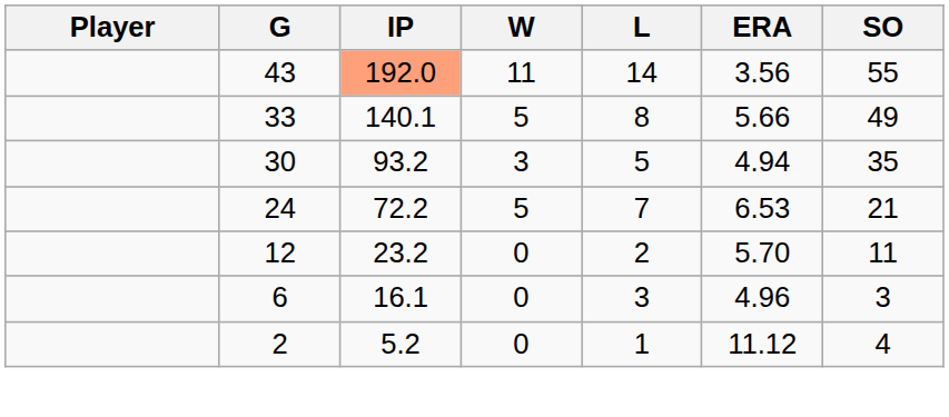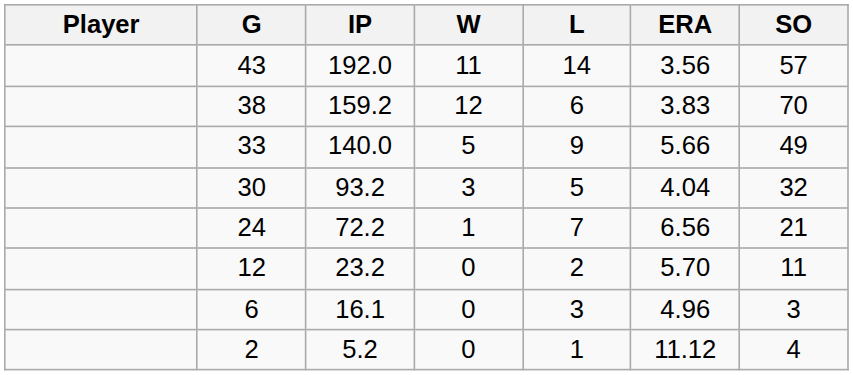43 | IP: lightsalmon background -> no background
43 | SO: 55 -> 57
+ row: 38 | 159.2 | 12 | 6 | 3.83 | 70
33 | IP: 140.1 -> 140.0
33 | L: 8 -> 9
30 | ERA: 4.94 -> 4.04
30 | SO: 35 -> 32
24 | W: 5 -> 1
24 | ERA: 6.53 -> 6.56
